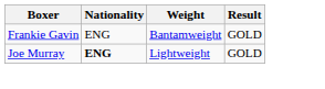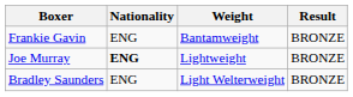Frankie Gavin | Result: GOLD -> BRONZE
Joe Murray | Result: GOLD -> BRONZE
+ row: Bradley Saunders | ENG | Light Welterweight | BRONZE
